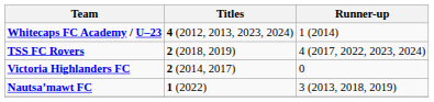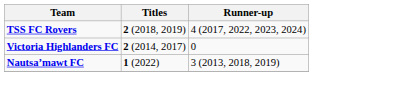- row: Whitecaps FC Academy / U–23 | 4 (2012, 2013, 2023, 2024) | 1 (2014)
